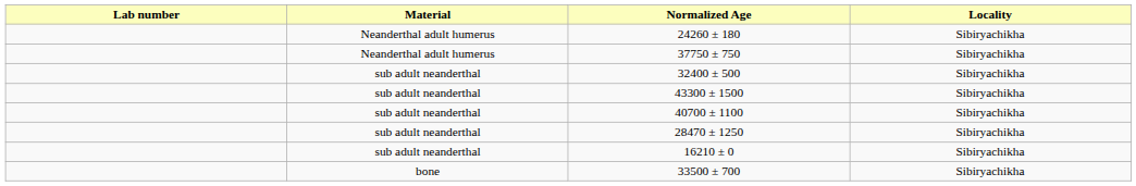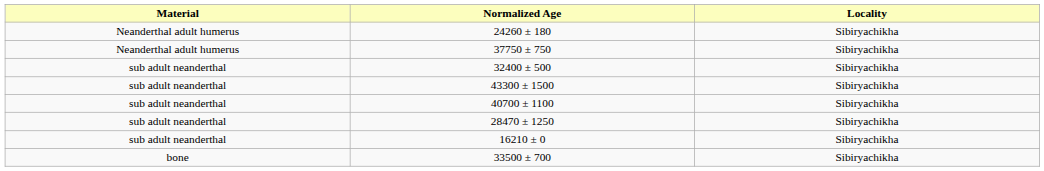- column: Lab number
